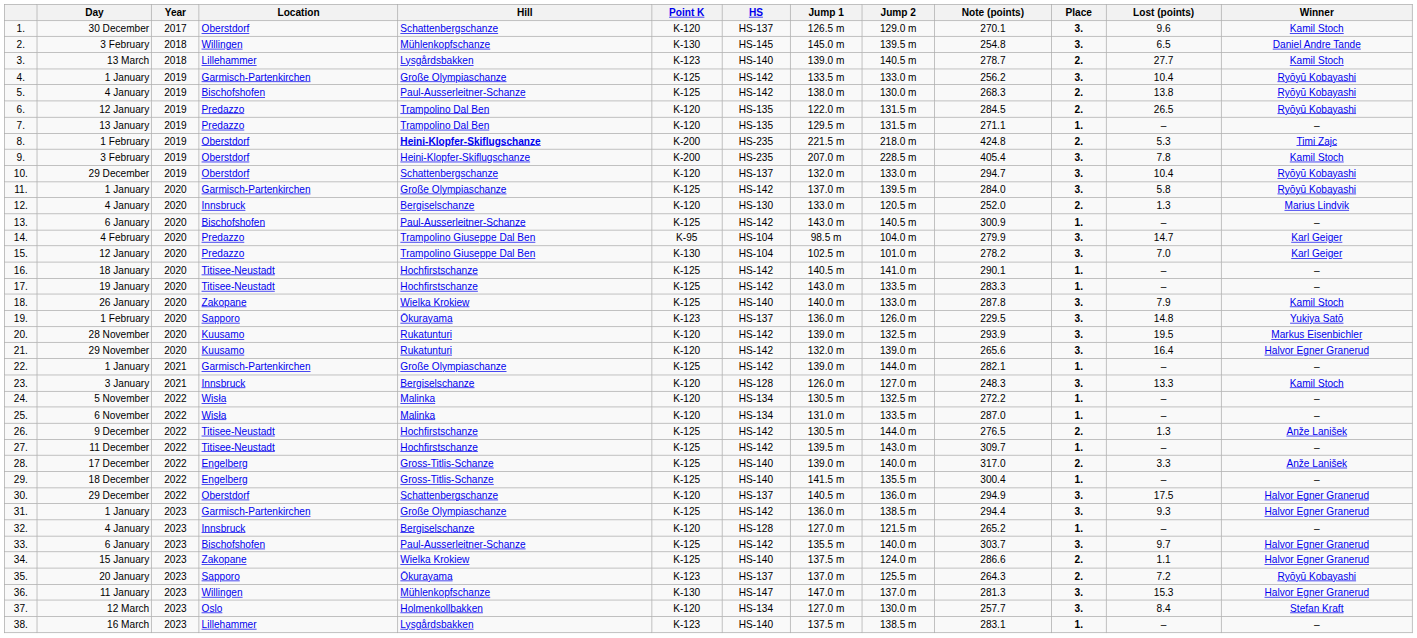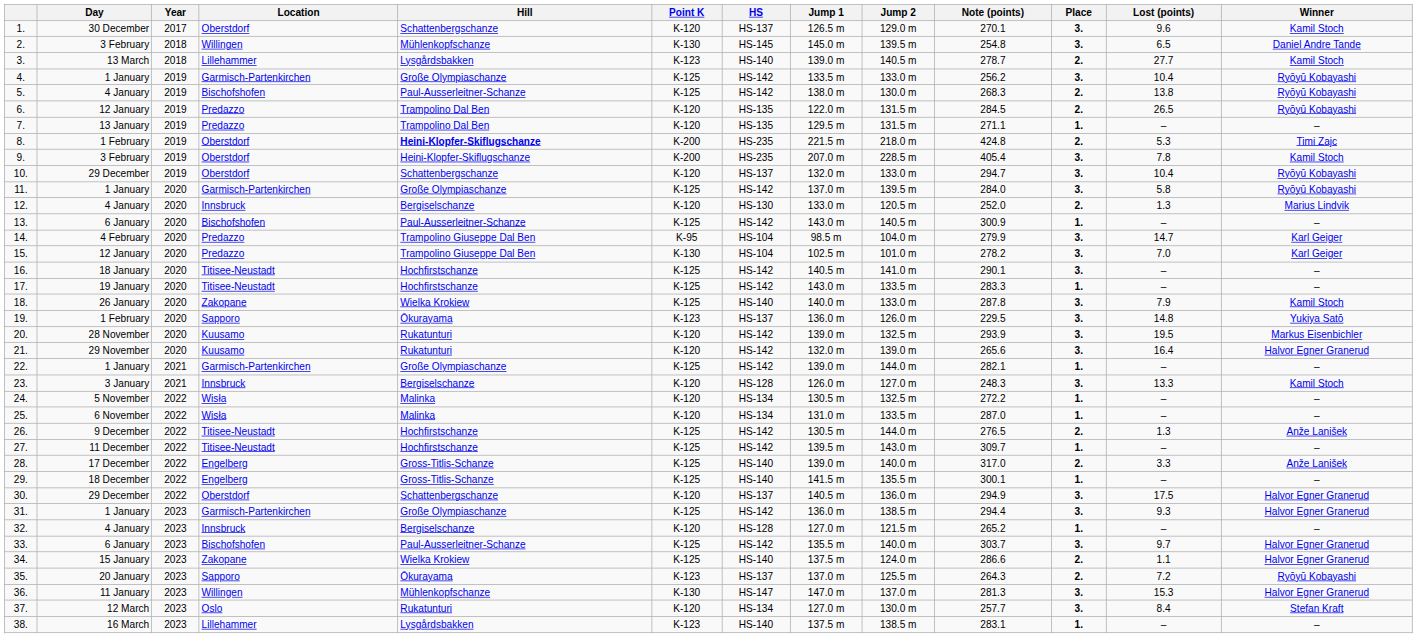16. | Place: 1. -> 3.
29. | Note (points): 300.4 -> 300.1
37. | Hill: Holmenkollbakken -> Rukatunturi
